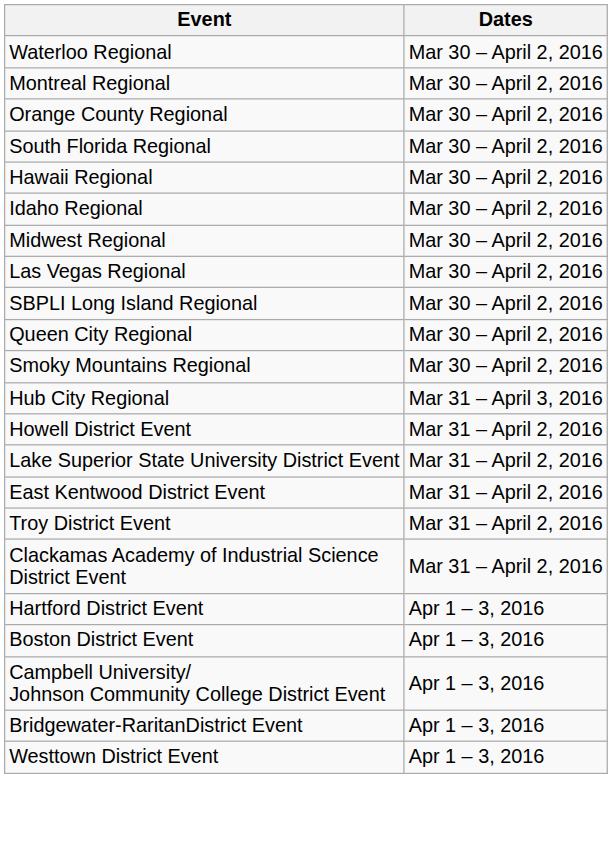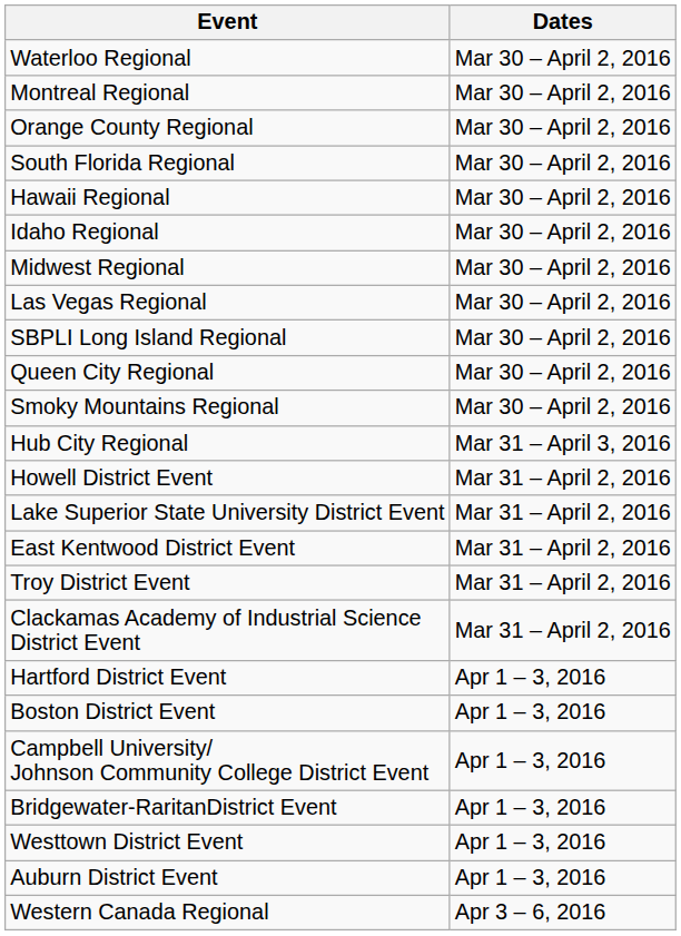+ row: Auburn District Event | Apr 1 – 3, 2016
+ row: Western Canada Regional | Apr 3 – 6, 2016
